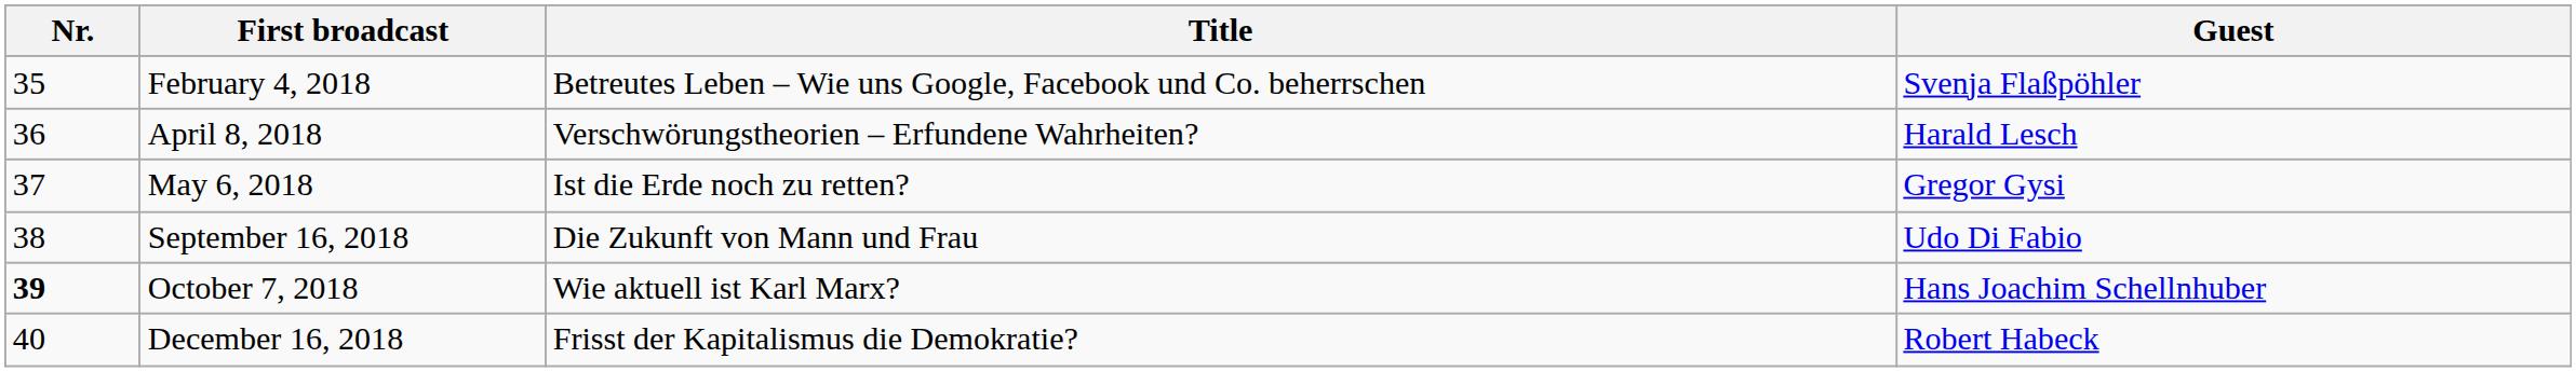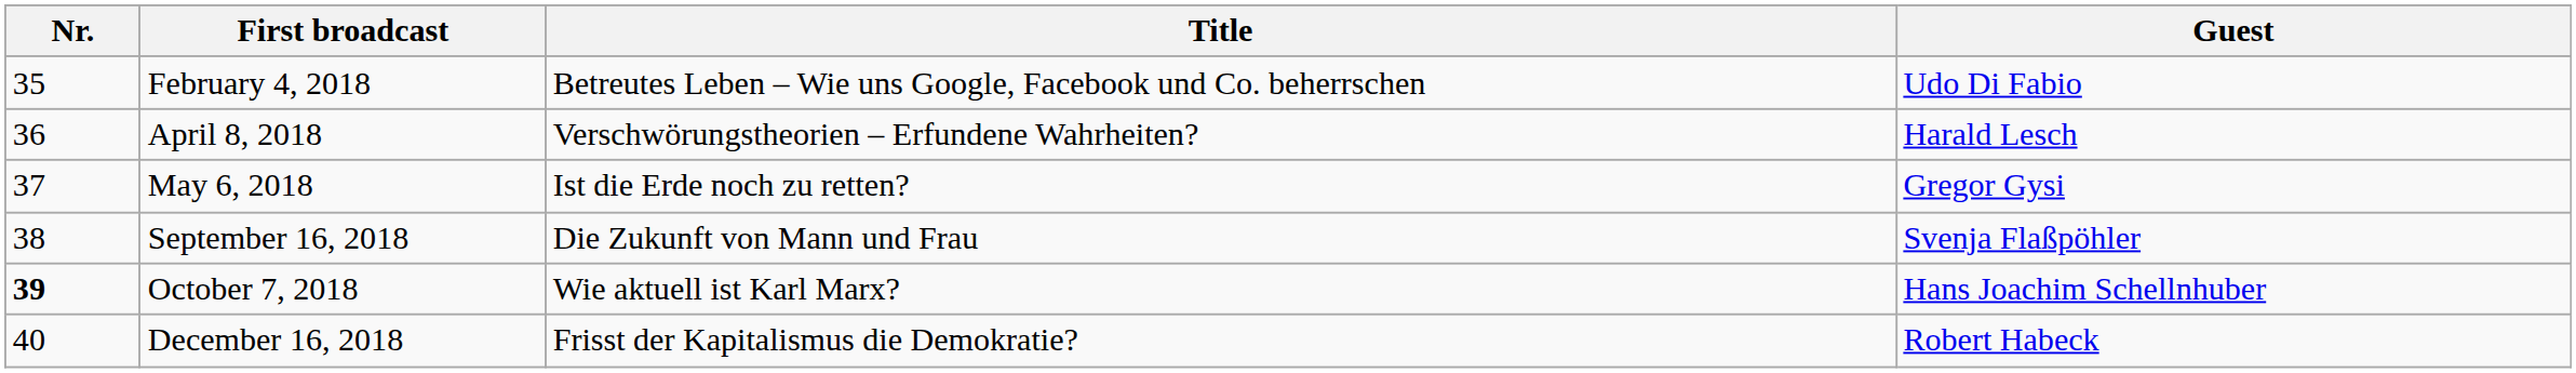February 4, 2018 | Guest: Svenja Flaßpöhler -> Udo Di Fabio
September 16, 2018 | Guest: Udo Di Fabio -> Svenja Flaßpöhler
